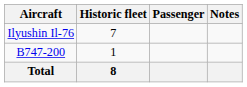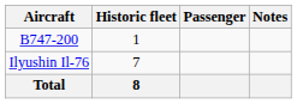rows swapped: B747-200 <-> Ilyushin Il-76
